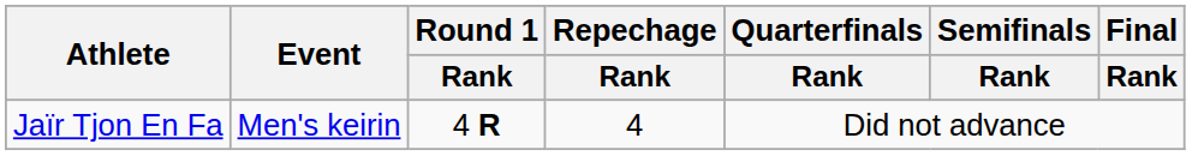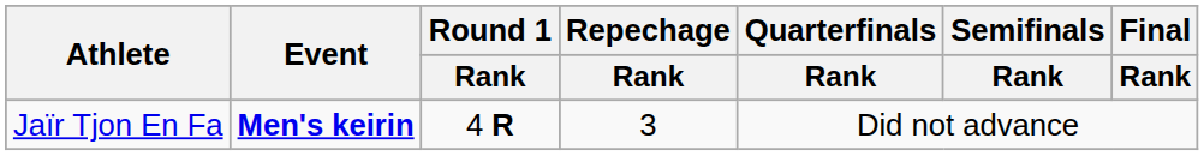Jaïr Tjon En Fa | Event: normal -> bold
Jaïr Tjon En Fa | Repechage / Rank: 4 -> 3
